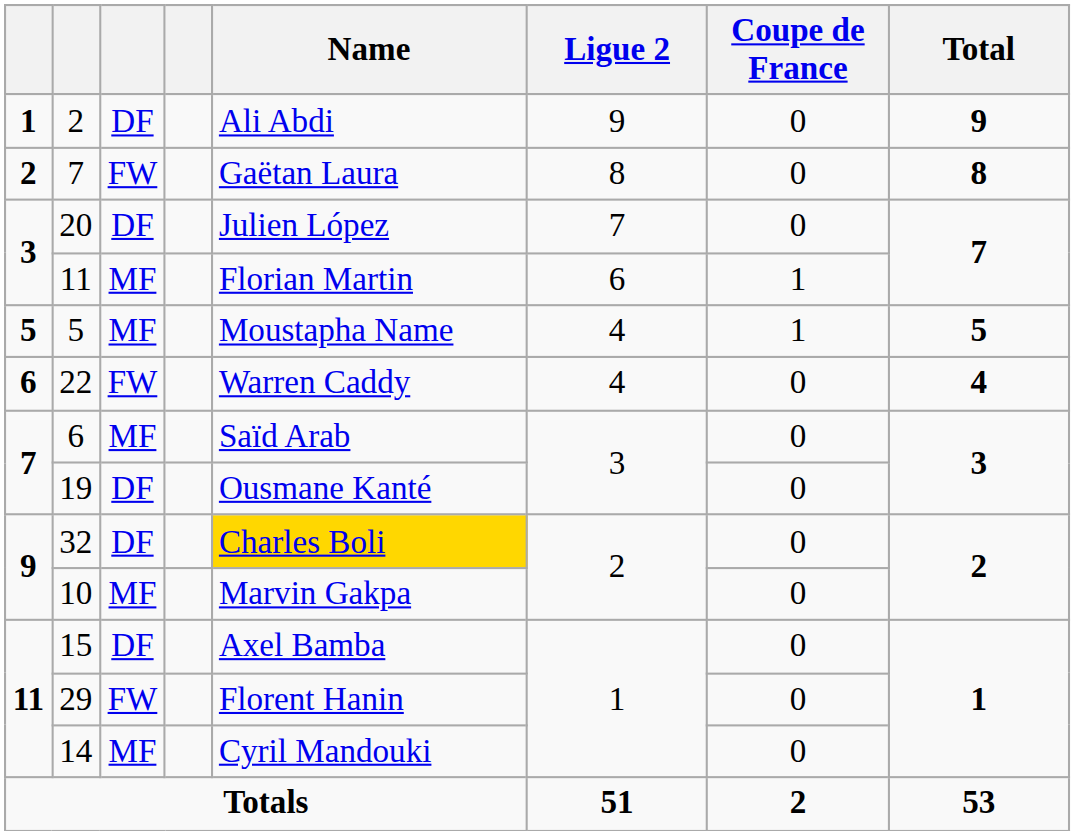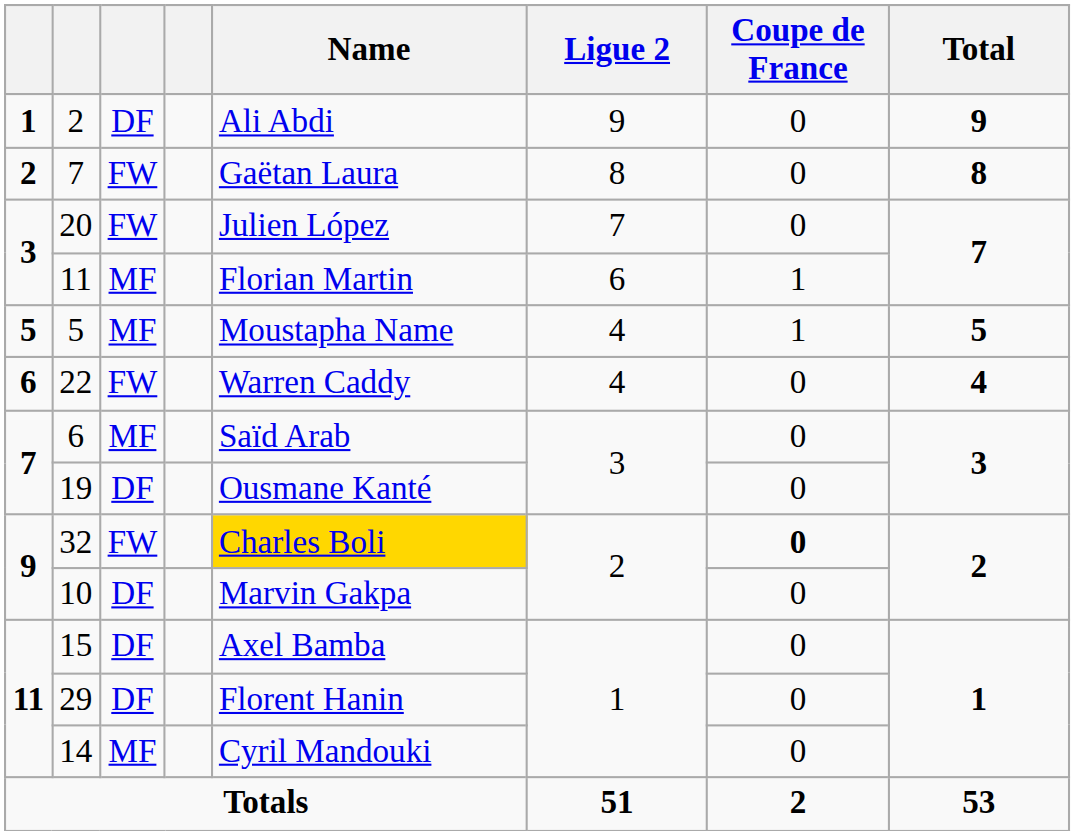20 | column 3: DF -> FW
32 | column 3: DF -> FW
32 | Coupe de France: normal -> bold
10 | column 3: MF -> DF
29 | column 3: FW -> DF
